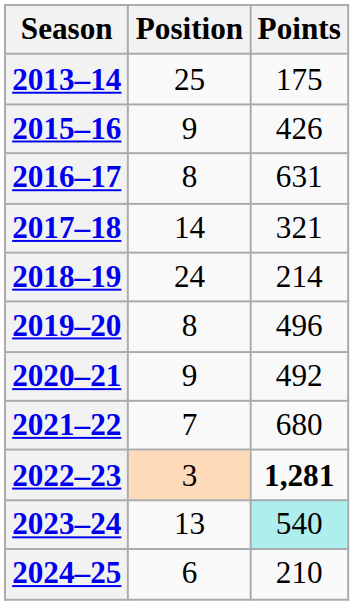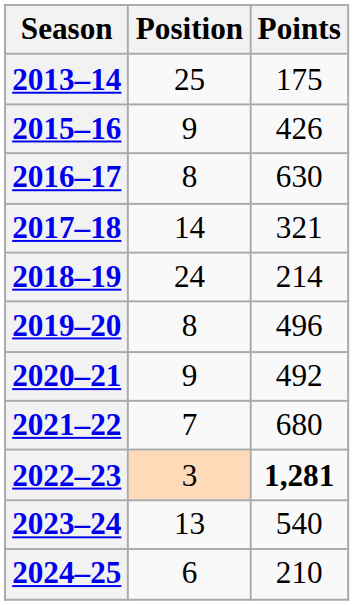2016–17 | Points: 631 -> 630
2023–24 | Points: paleturquoise background -> no background
